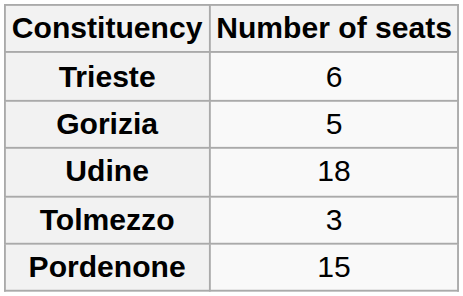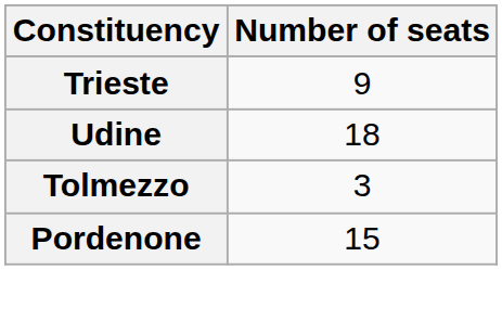Trieste | Number of seats: 6 -> 9
- row: Gorizia | 5
